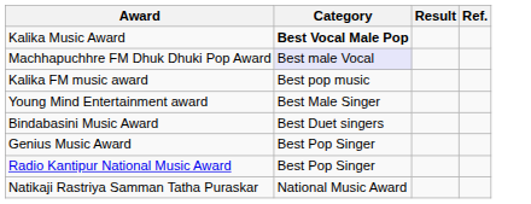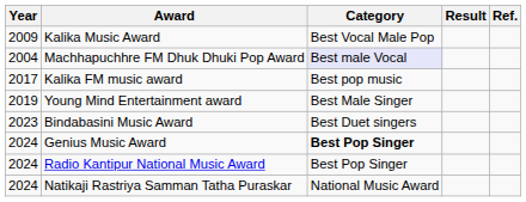+ column: Year | 2009 | 2004 | 2017 | 2019 | 2023 | 2024 | 2024 | 2024
Kalika Music Award | Category: bold -> normal
Genius Music Award | Category: normal -> bold
